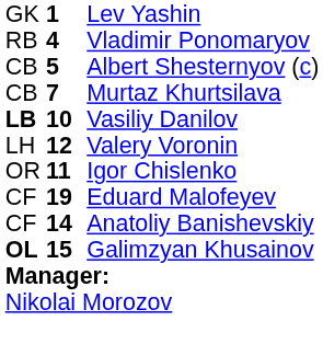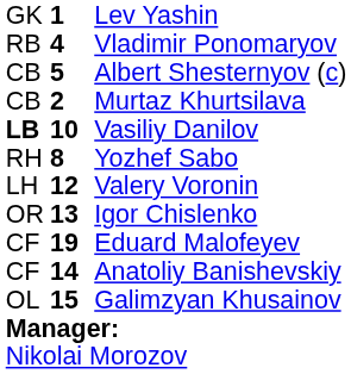Murtaz Khurtsilava | column 2: 7 -> 2
+ row: RH | 8 | Yozhef Sabo
Igor Chislenko | column 2: 11 -> 13
Galimzyan Khusainov | column 1: bold -> normal
